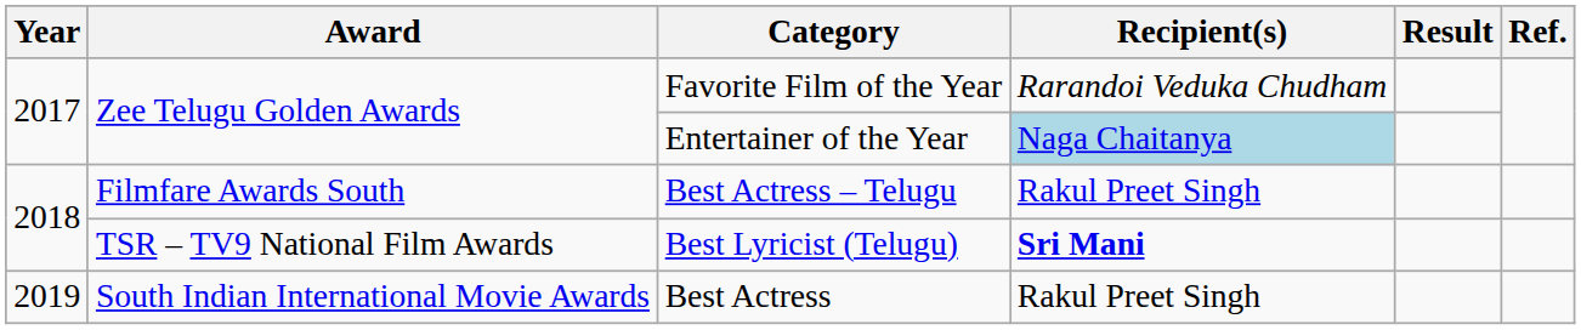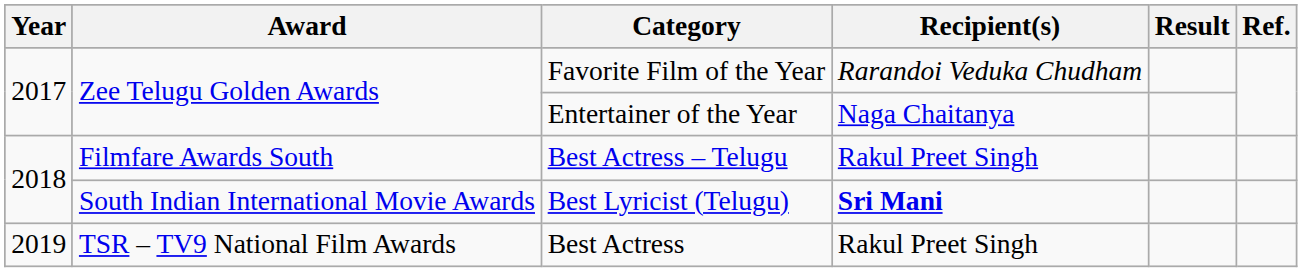Entertainer of the Year | Recipient(s): lightblue background -> no background
Best Lyricist (Telugu) | Award: TSR – TV9 National Film Awards -> South Indian International Movie Awards
Best Actress | Award: South Indian International Movie Awards -> TSR – TV9 National Film Awards
